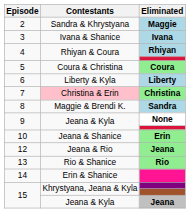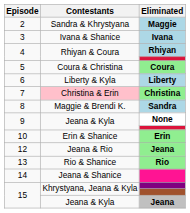10 | Contestants: Jeana & Shanice -> Erin & Shanice
14 | Contestants: Erin & Shanice -> Jeana & Shanice
